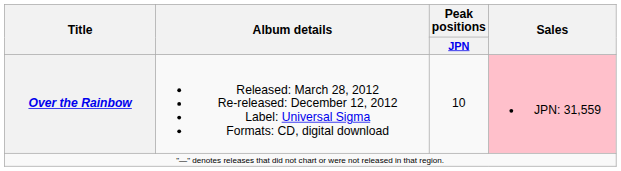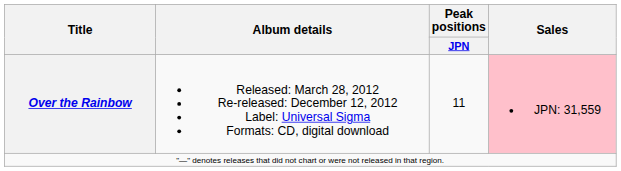Over the Rainbow | Peak positions / JPN: 10 -> 11
